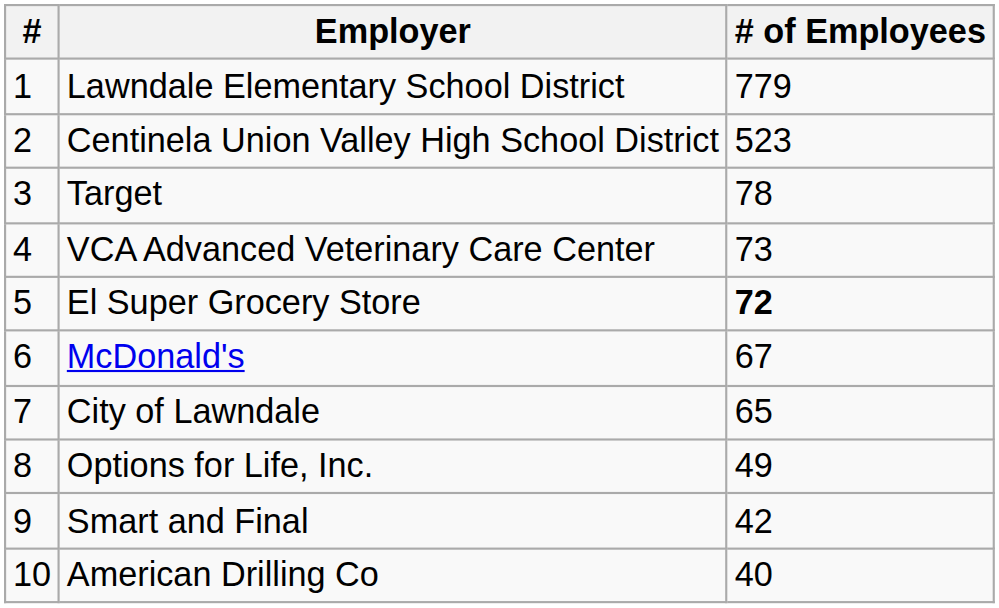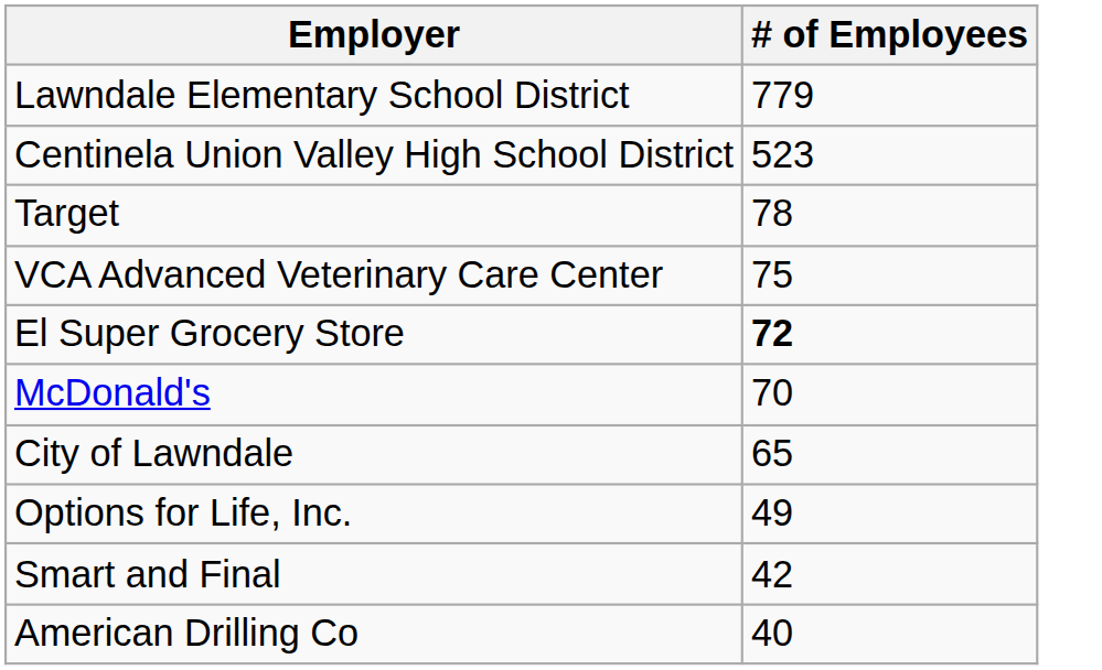- column: # | 1 | 2 | 3 | 4 | 5 | 6 | 7 | 8 | 9 | 10
VCA Advanced Veterinary Care Center | # of Employees: 73 -> 75
McDonald's | # of Employees: 67 -> 70
